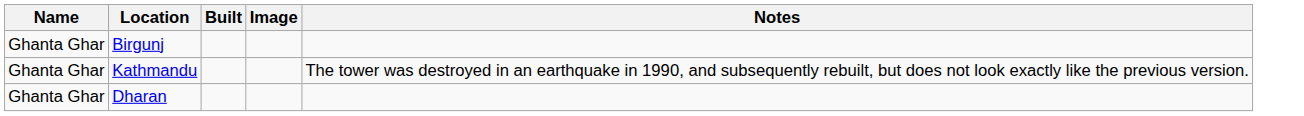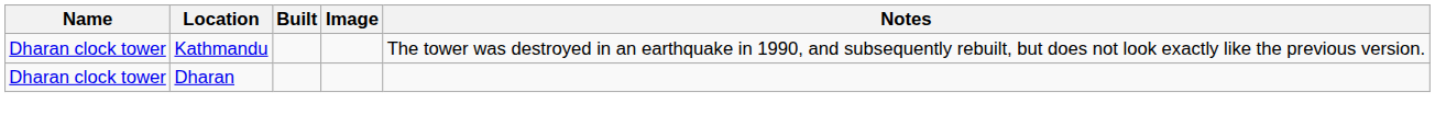- row: Ghanta Ghar | Birgunj
Kathmandu | Name: Ghanta Ghar -> Dharan clock tower
Dharan | Name: Ghanta Ghar -> Dharan clock tower
